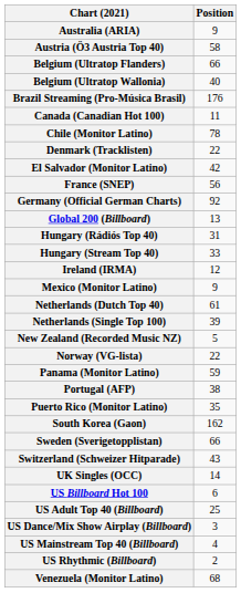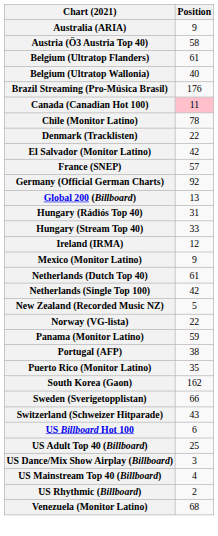Belgium (Ultratop Flanders) | Position: 66 -> 61
Canada (Canadian Hot 100) | Position: no background -> pink background
France (SNEP) | Position: 56 -> 57
Netherlands (Single Top 100) | Position: 39 -> 42
- row: UK Singles (OCC) | 14
